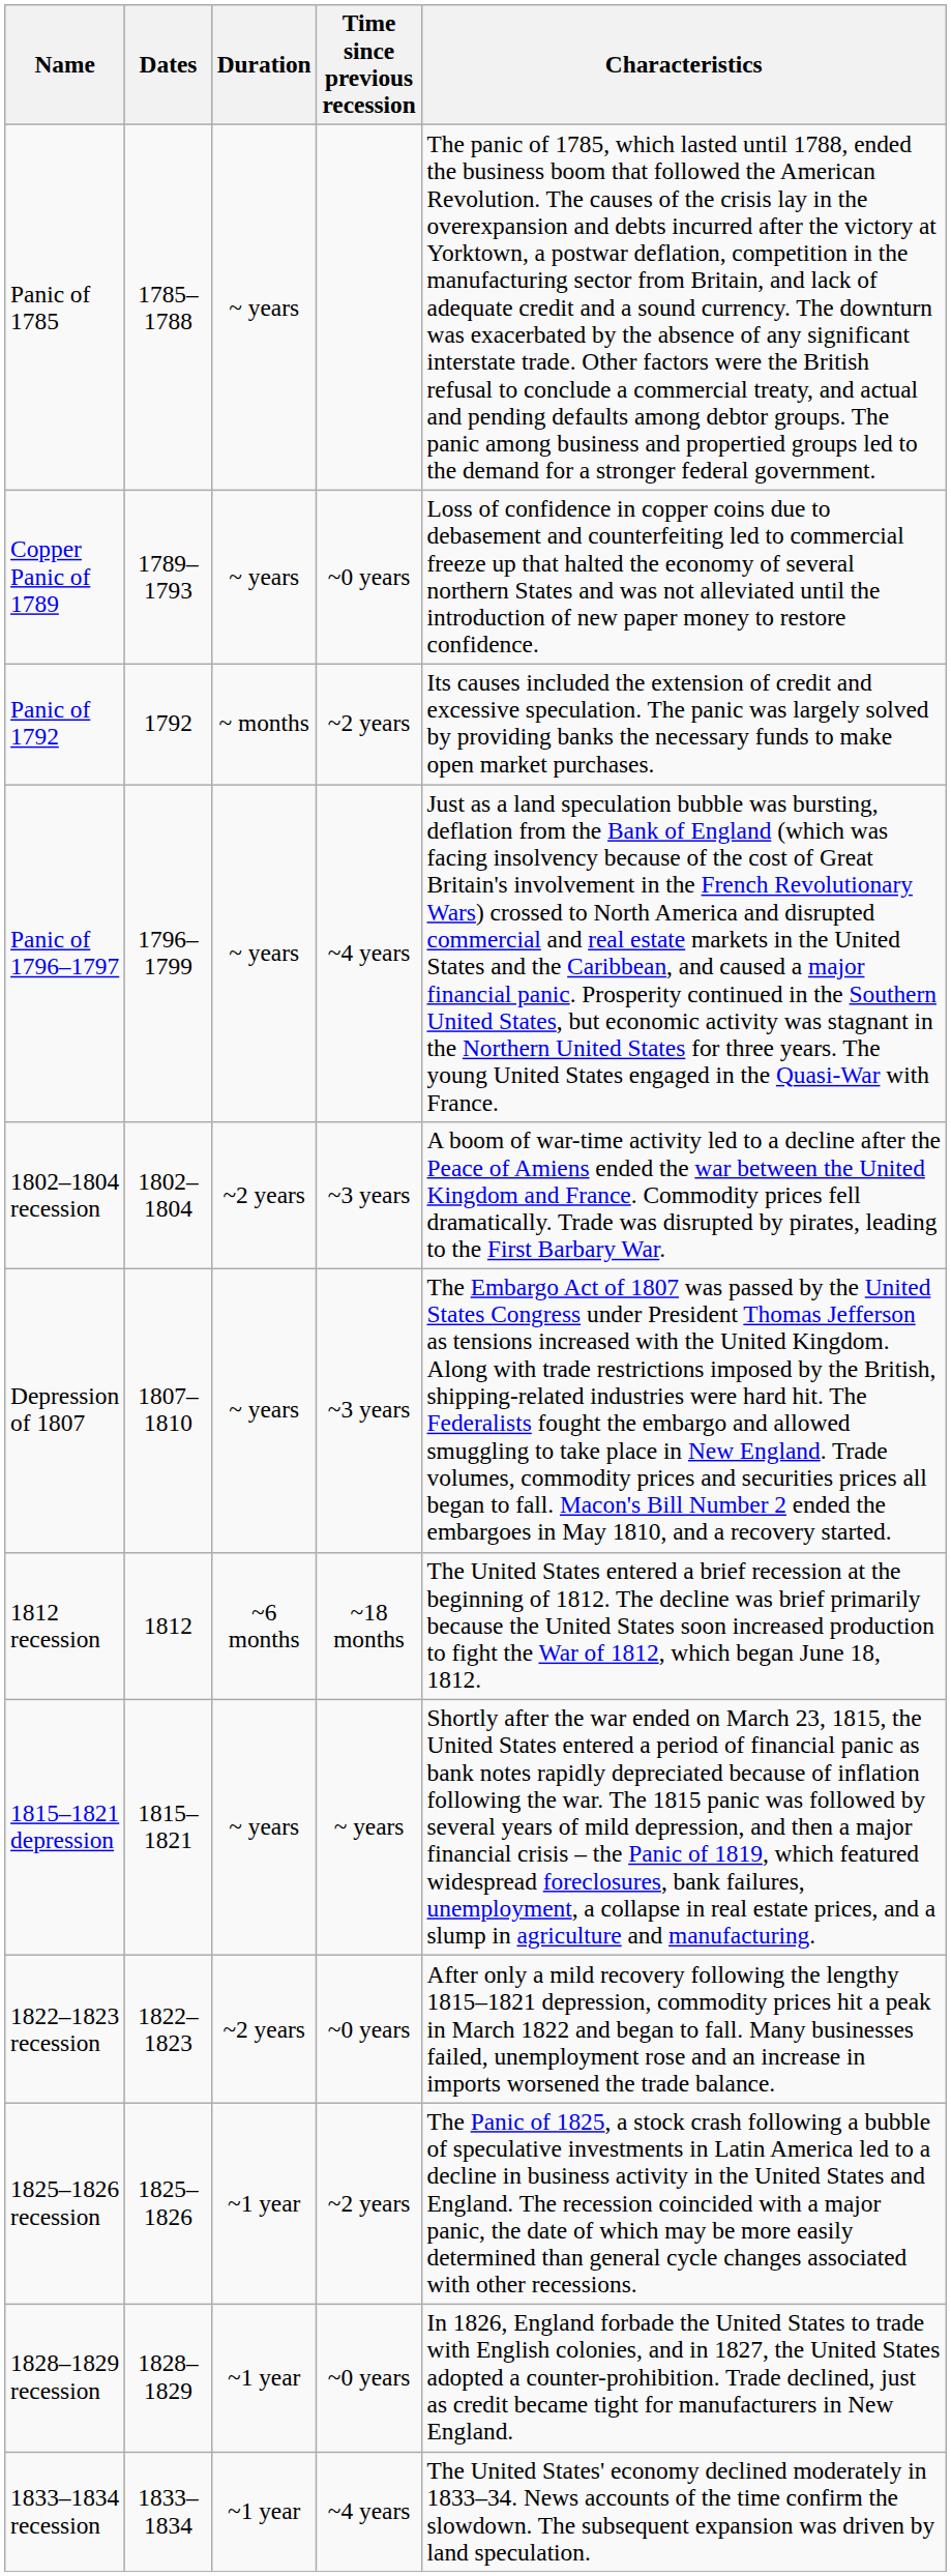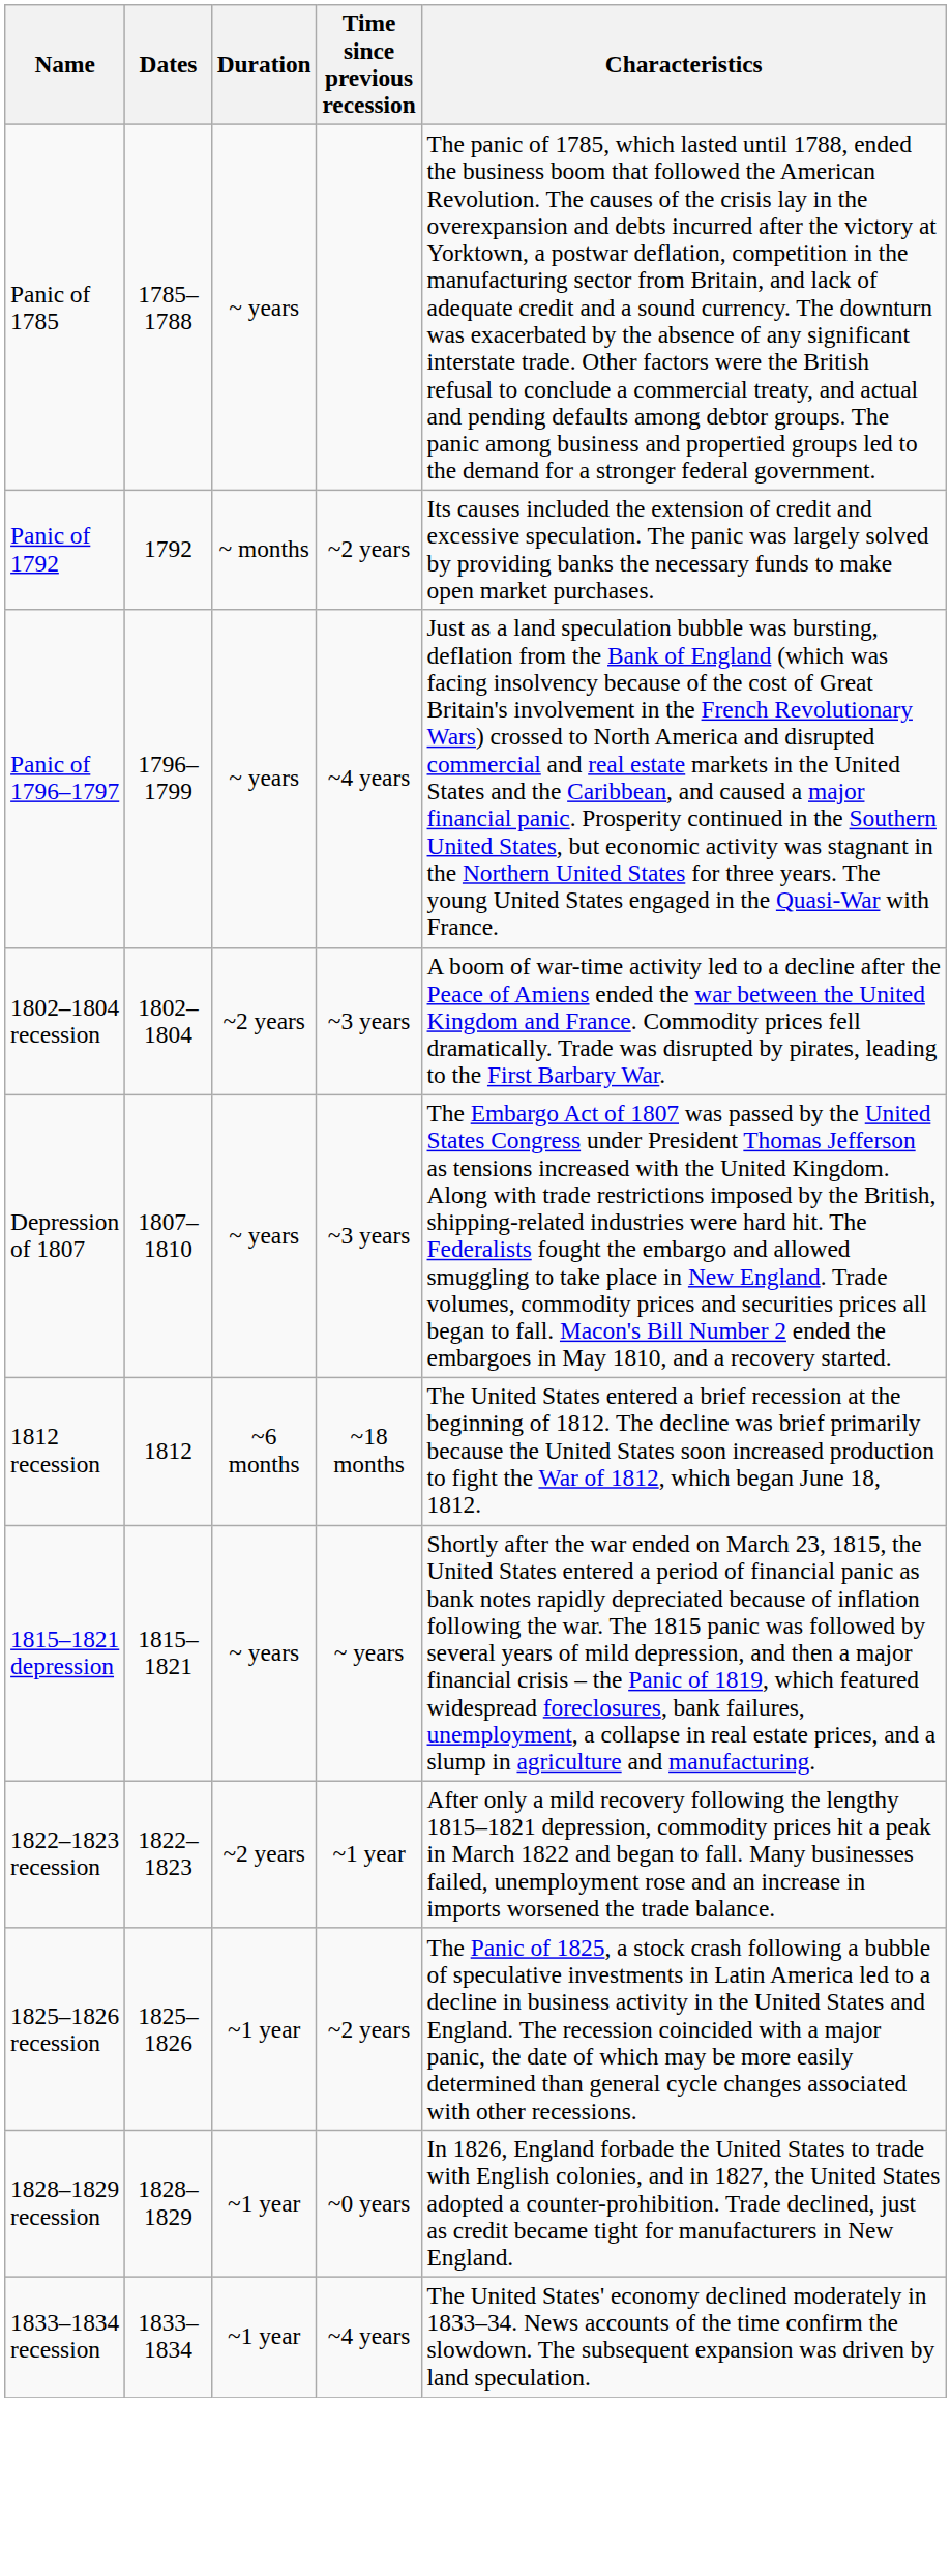- row: Copper Panic of 1789 | 1789–1793 | ~ years | ~0 years | Loss of confidence in copper coins due to debasement and counterfeiting led to commercial freeze up that halted the economy of several northern States and was not alleviated until the introduction of new paper money to restore confidence.
1822–1823 recession | Time since previous recession: ~0 years -> ~1 year
